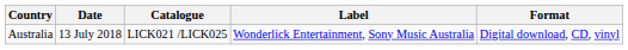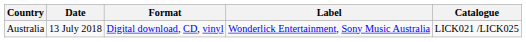columns swapped: Format <-> Catalogue
